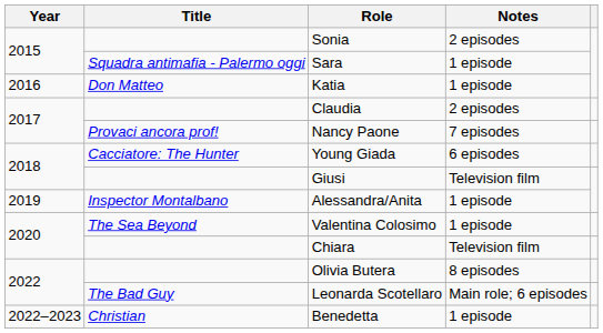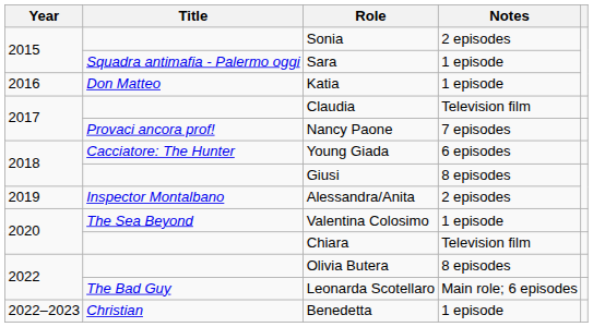Claudia | Notes: 2 episodes -> Television film
Giusi | Notes: Television film -> 8 episodes
Alessandra/Anita | Notes: 1 episode -> 2 episodes
